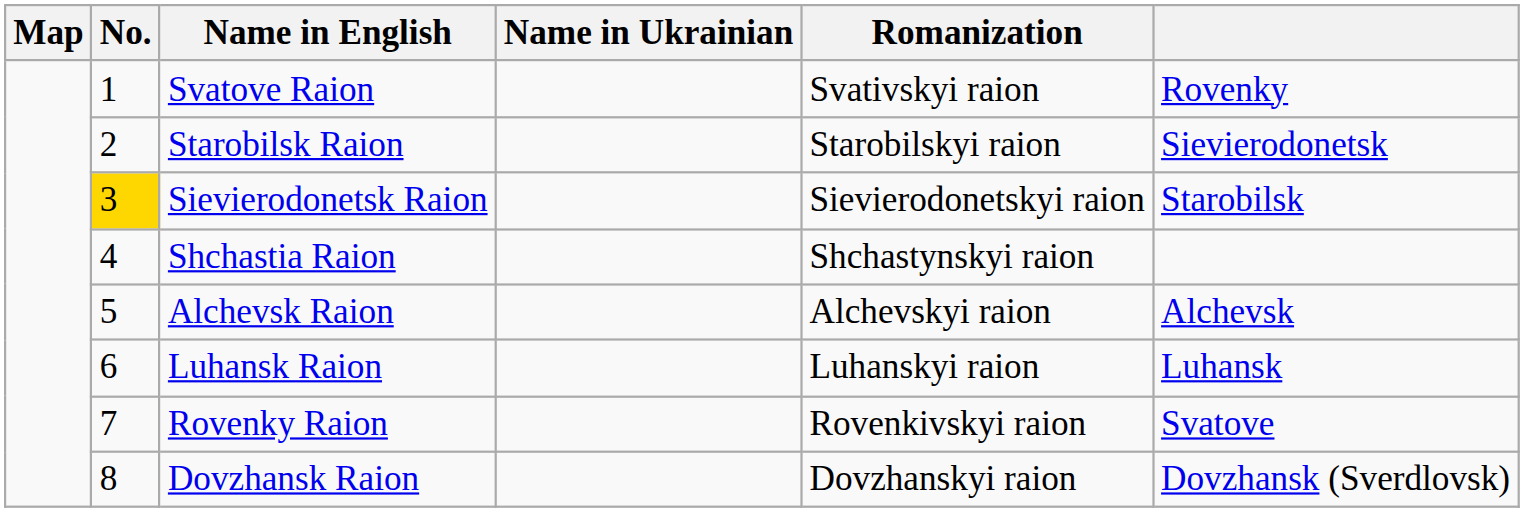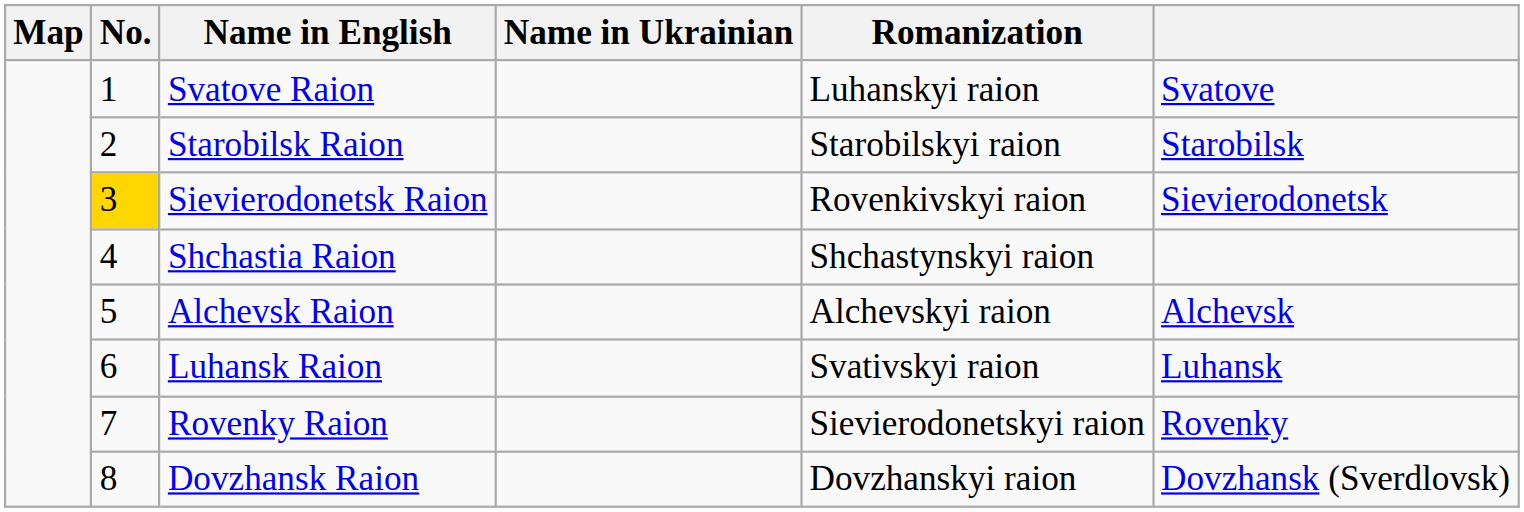Svatove Raion | Romanization: Svativskyi raion -> Luhanskyi raion
Svatove Raion | column 6: Rovenky -> Svatove
Starobilsk Raion | column 6: Sievierodonetsk -> Starobilsk
Sievierodonetsk Raion | Romanization: Sievierodonetskyi raion -> Rovenkivskyi raion
Sievierodonetsk Raion | column 6: Starobilsk -> Sievierodonetsk
Luhansk Raion | Romanization: Luhanskyi raion -> Svativskyi raion
Rovenky Raion | Romanization: Rovenkivskyi raion -> Sievierodonetskyi raion
Rovenky Raion | column 6: Svatove -> Rovenky
